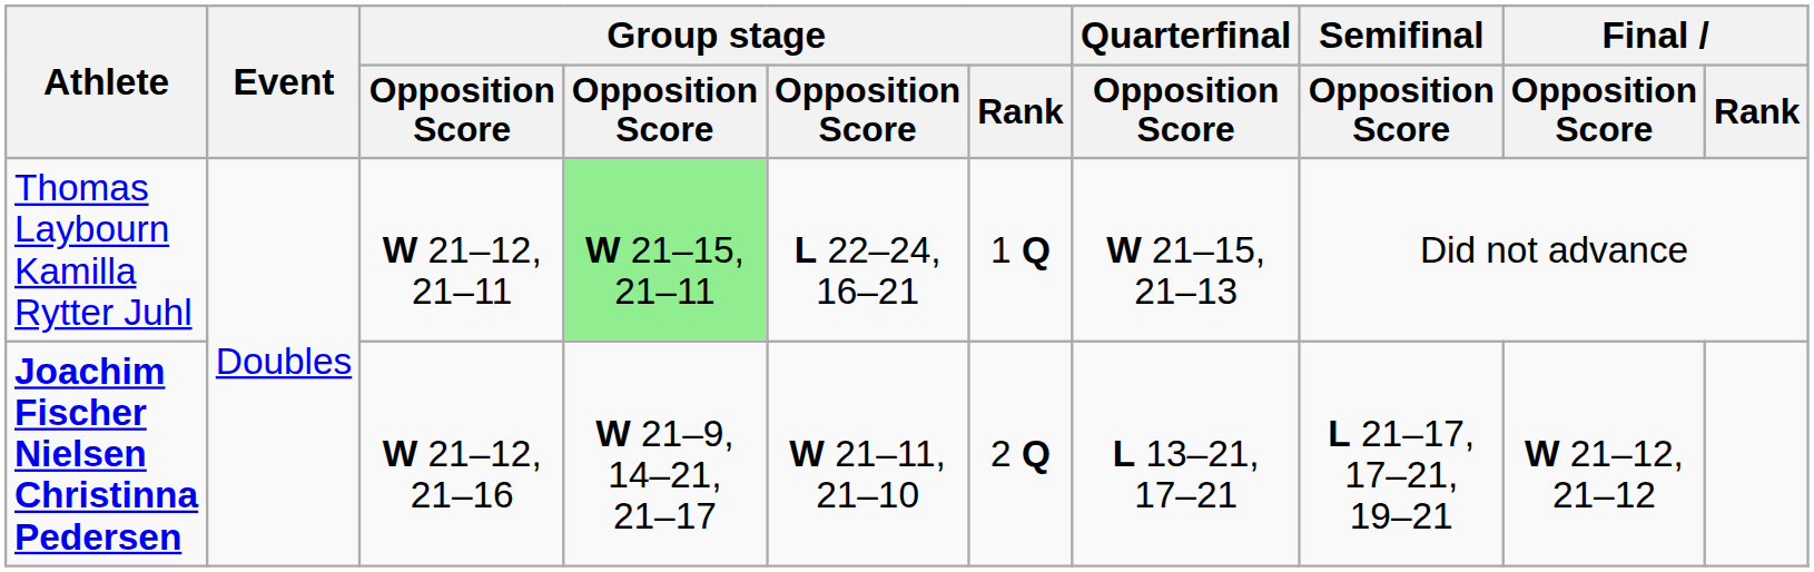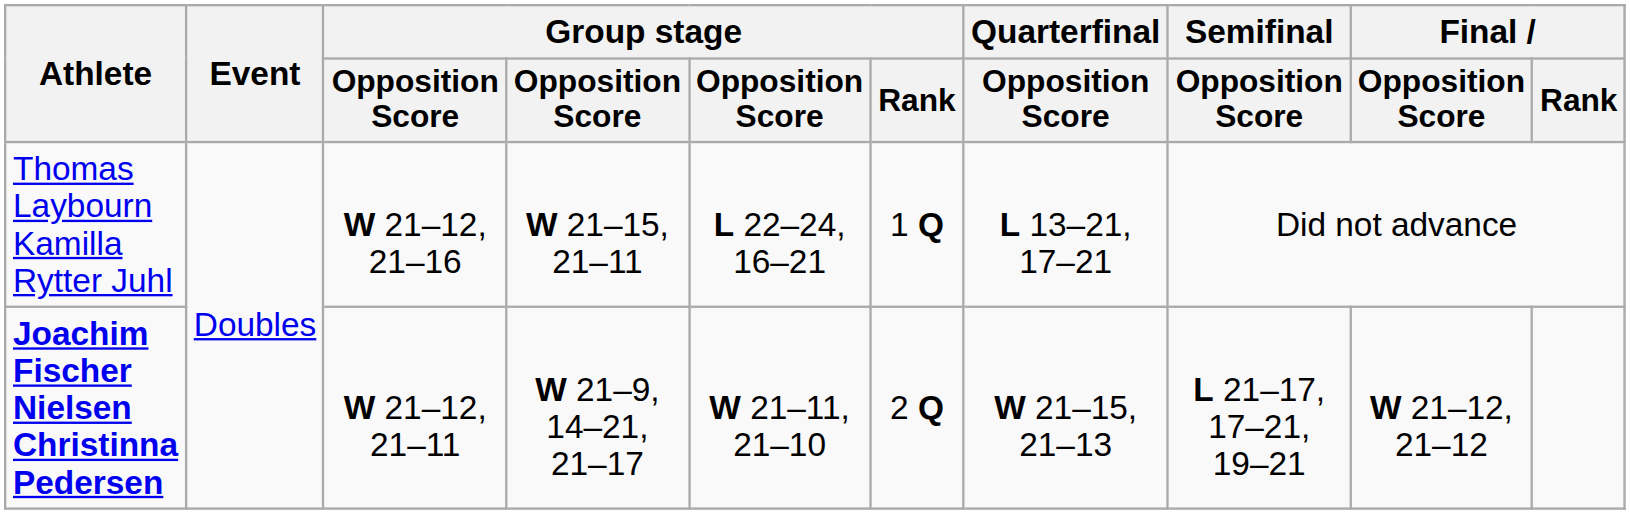Thomas Laybourn Kamilla Rytter Juhl | column 3: W 21–12, 21–11 -> W 21–12, 21–16
Thomas Laybourn Kamilla Rytter Juhl | column 4: lightgreen background -> no background
Thomas Laybourn Kamilla Rytter Juhl | Quarterfinal / Opposition Score: W 21–15, 21–13 -> L 13–21, 17–21
Joachim Fischer Nielsen Christinna Pedersen | column 3: W 21–12, 21–16 -> W 21–12, 21–11
Joachim Fischer Nielsen Christinna Pedersen | Quarterfinal / Opposition Score: L 13–21, 17–21 -> W 21–15, 21–13
